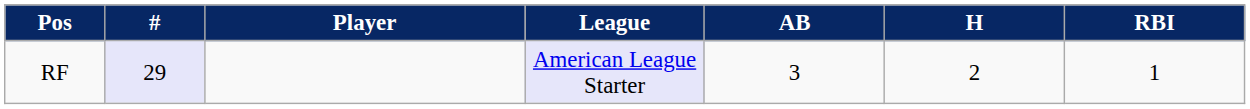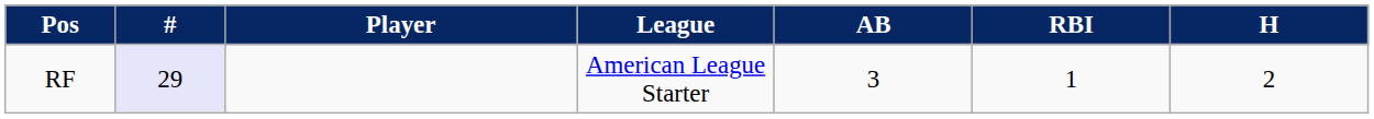columns swapped: H <-> RBI
RF | League: lavender background -> no background
